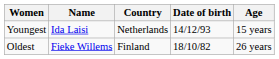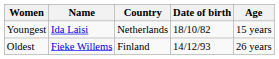Youngest | Date of birth: 14/12/93 -> 18/10/82
Oldest | Date of birth: 18/10/82 -> 14/12/93
